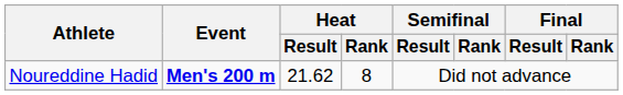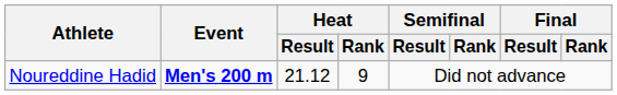Noureddine Hadid | Heat / Result: 21.62 -> 21.12
Noureddine Hadid | Heat / Rank: 8 -> 9
